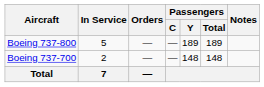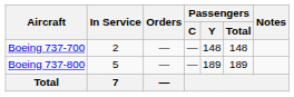rows swapped: Boeing 737-700 <-> Boeing 737-800
